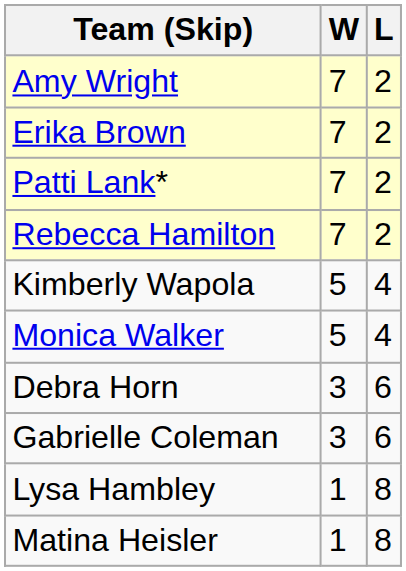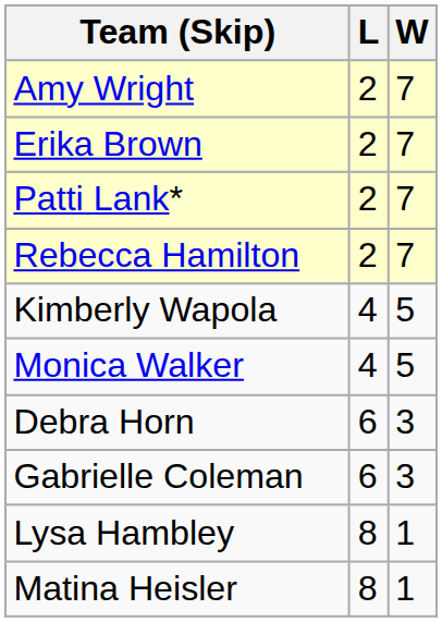columns swapped: W <-> L
